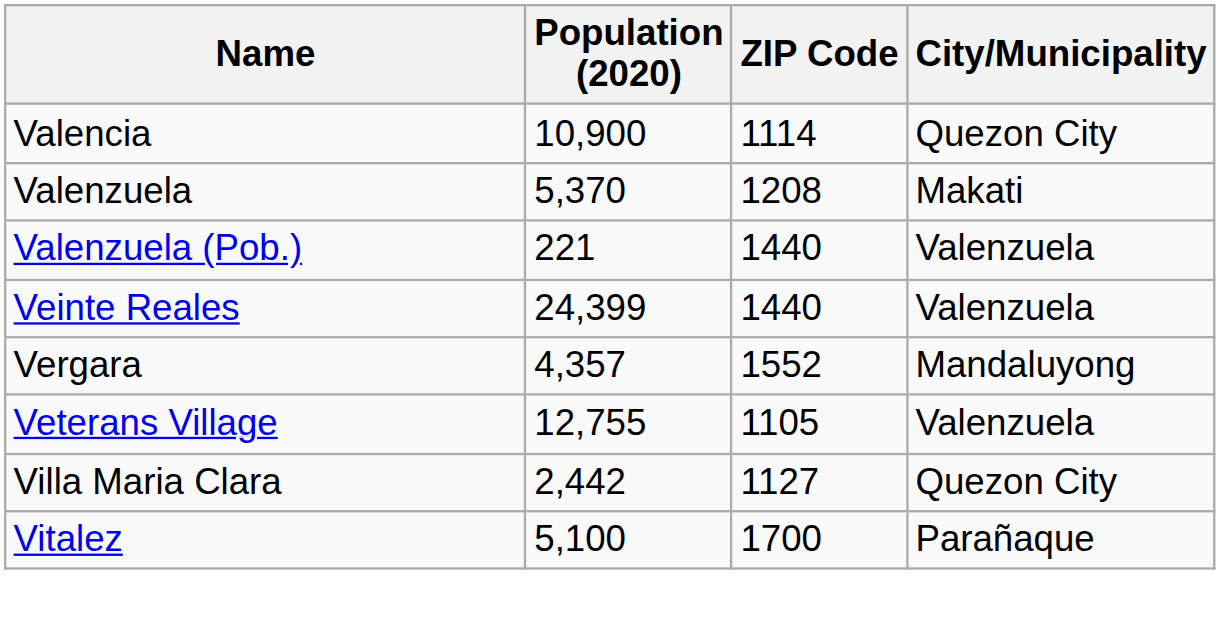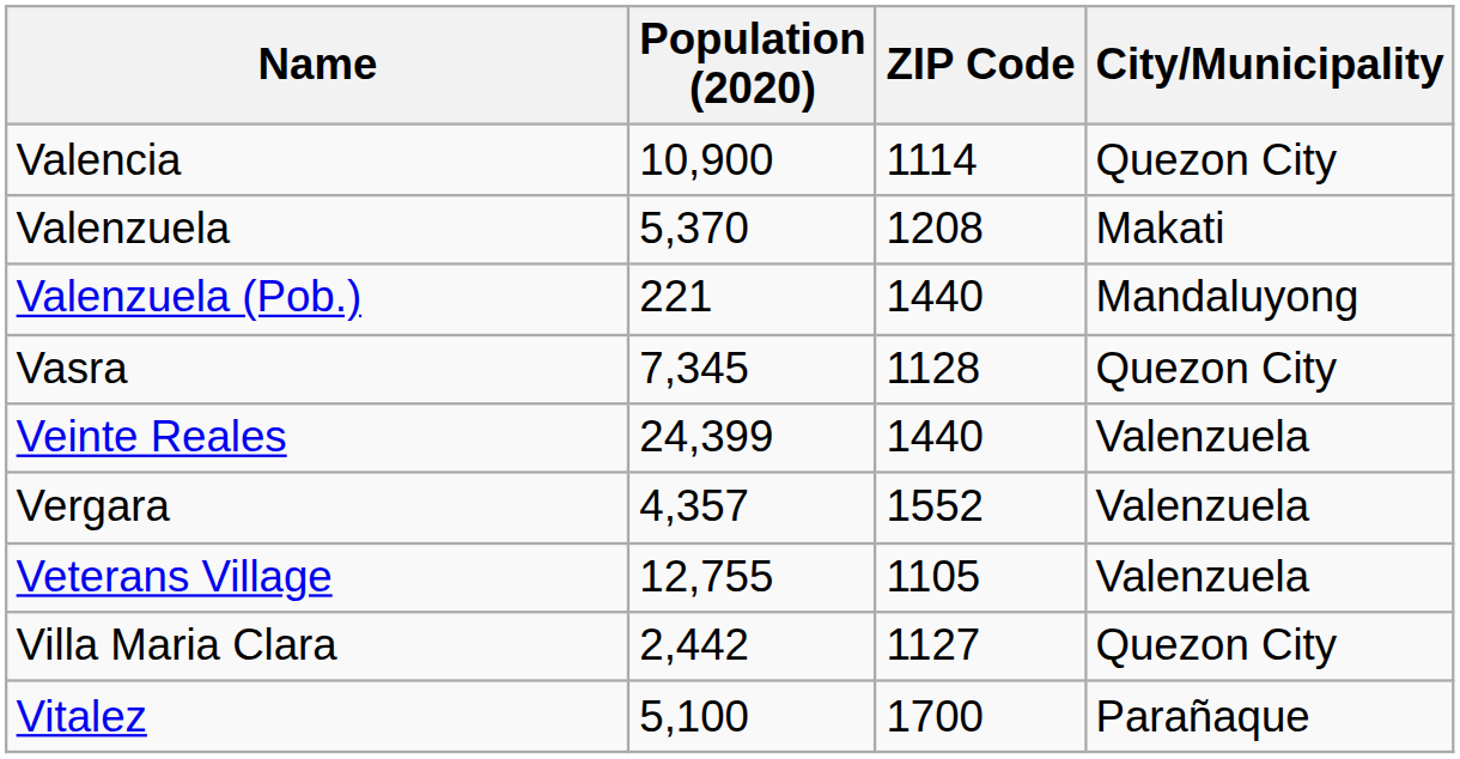Valenzuela (Pob.) | City/Municipality: Valenzuela -> Mandaluyong
+ row: Vasra | 7,345 | 1128 | Quezon City
Vergara | City/Municipality: Mandaluyong -> Valenzuela
